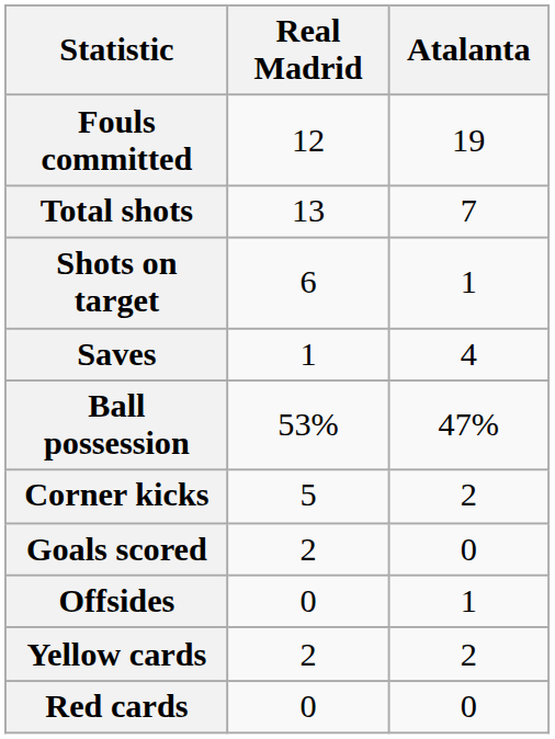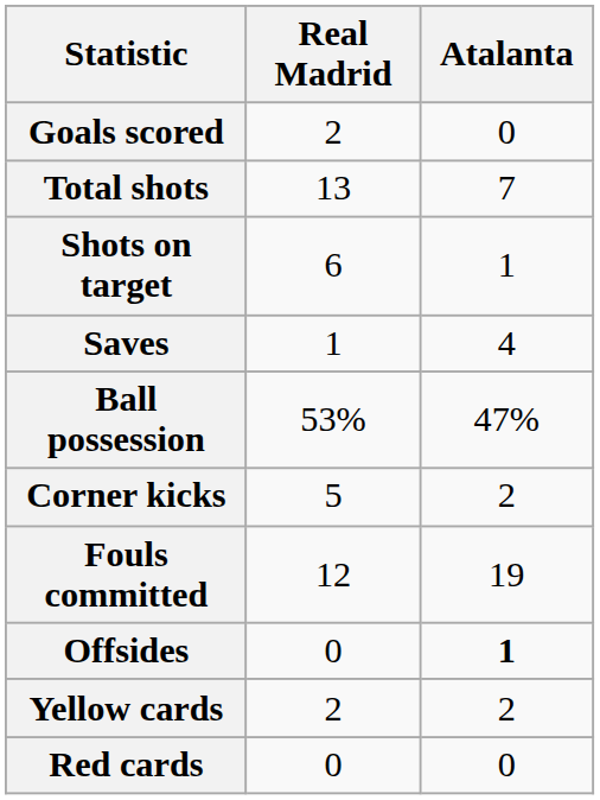rows swapped: Goals scored <-> Fouls committed
Offsides | Atalanta: normal -> bold
